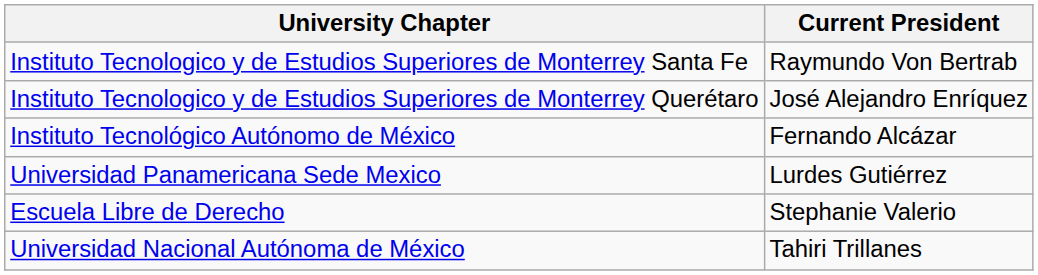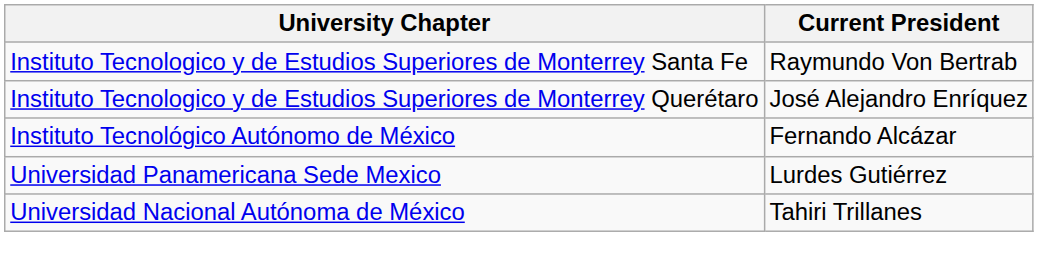- row: Escuela Libre de Derecho | Stephanie Valerio
